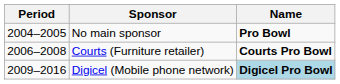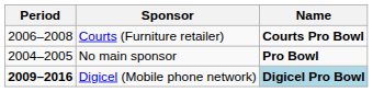rows swapped: No main sponsor <-> Courts (Furniture retailer)
Digicel (Mobile phone network) | Period: normal -> bold
